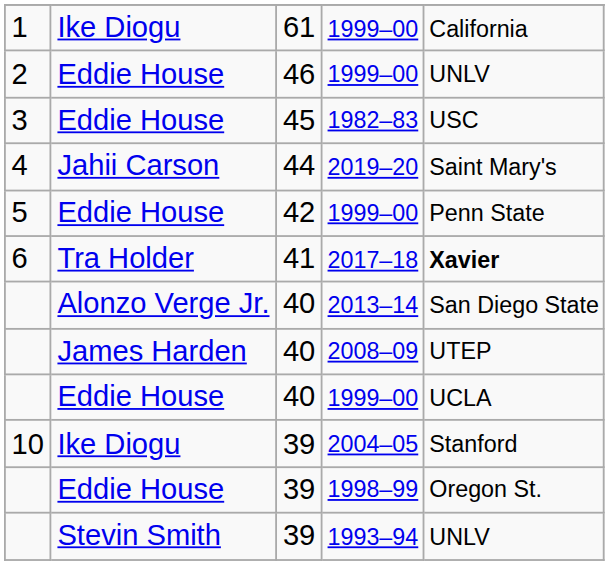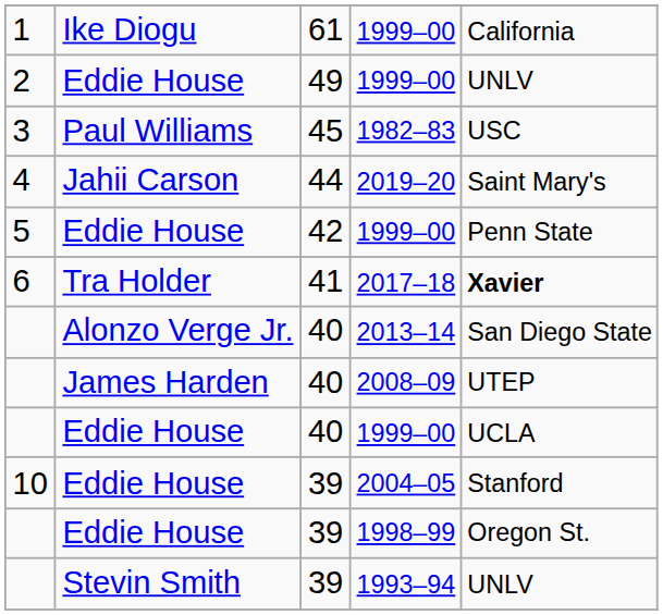2 / 1999–00 | column 3: 46 -> 49
1982–83 | column 2: Eddie House -> Paul Williams
2004–05 | column 2: Ike Diogu -> Eddie House
